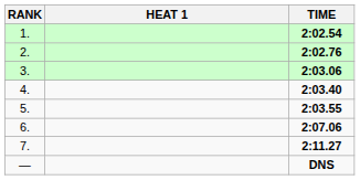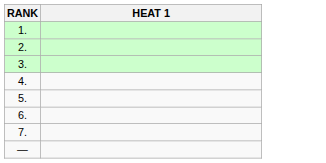- column: TIME | 2:02.54 | 2:02.76 | 2:03.06 | 2:03.40 | 2:03.55 | 2:07.06 | 2:11.27 | DNS
